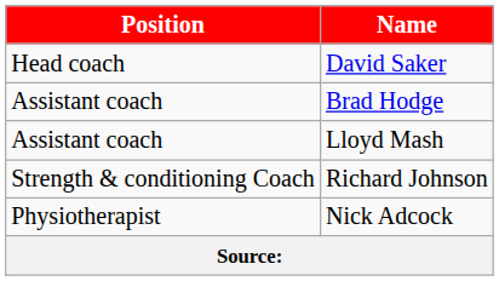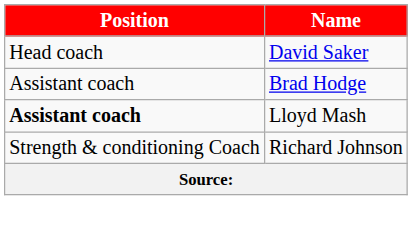Lloyd Mash | Position: normal -> bold
- row: Physiotherapist | Nick Adcock
